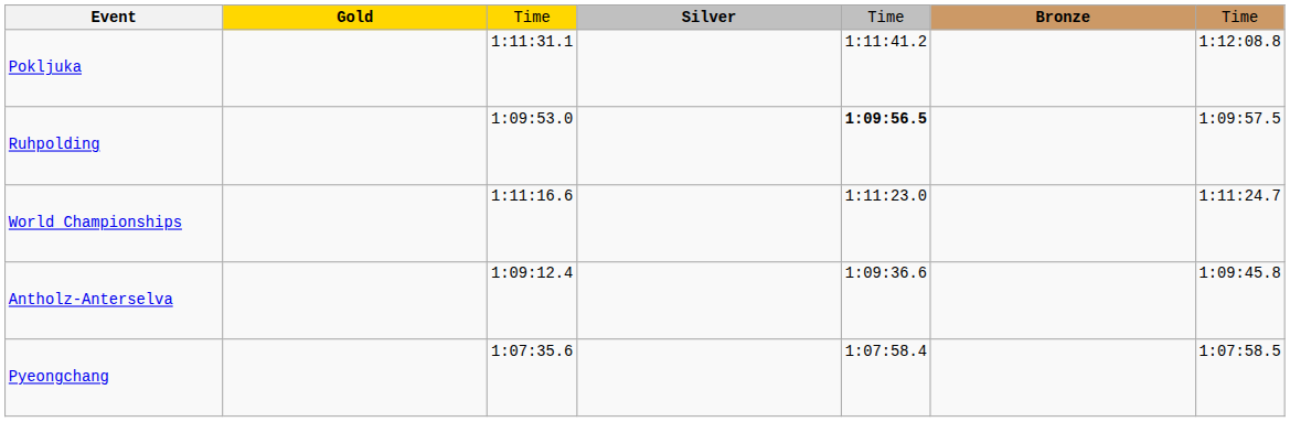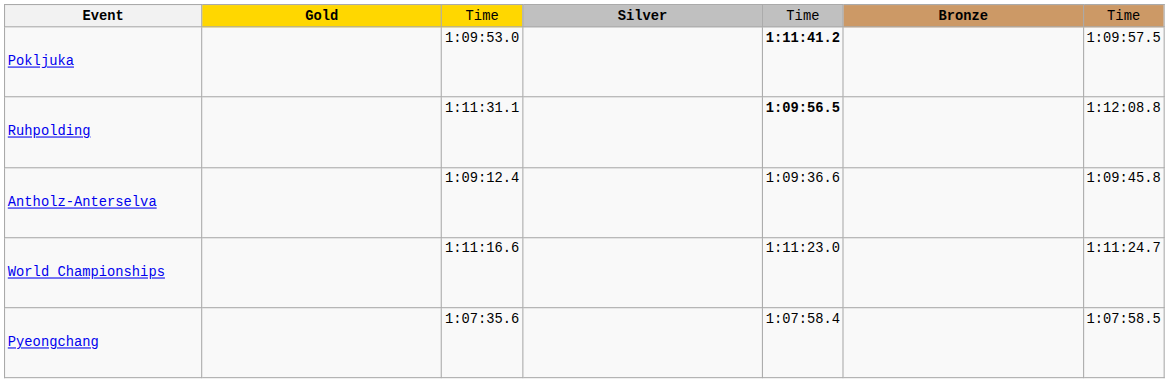Pokljuka | column 3: 1:11:31.1 -> 1:09:53.0
Pokljuka | column 5: normal -> bold
Pokljuka | column 7: 1:12:08.8 -> 1:09:57.5
Ruhpolding | column 3: 1:09:53.0 -> 1:11:31.1
Ruhpolding | column 7: 1:09:57.5 -> 1:12:08.8
rows swapped: Antholz-Anterselva <-> World Championships
